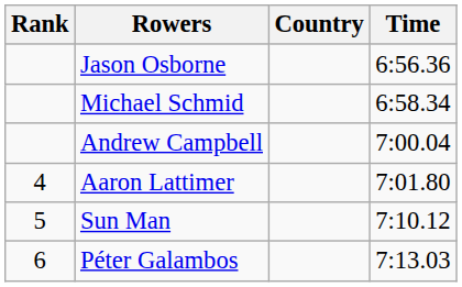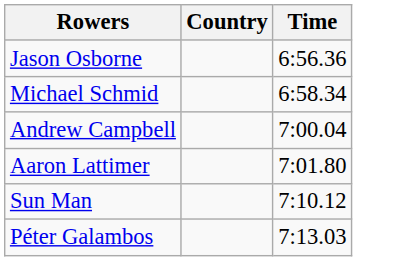- column: Rank | 4 | 5 | 6
